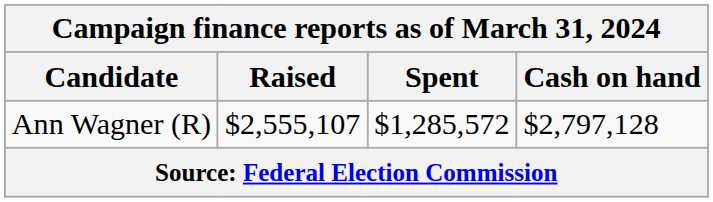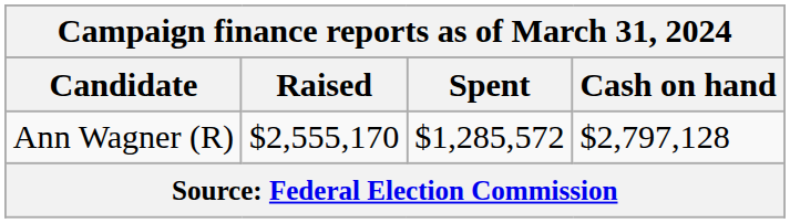Ann Wagner (R) | Raised: $2,555,107 -> $2,555,170
